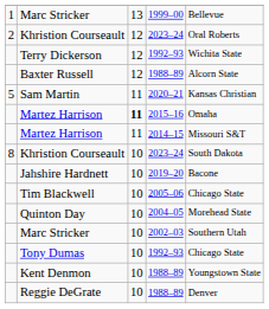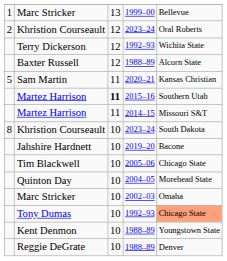Martez Harrison / 2015–16 | column 5: Omaha -> Southern Utah
Marc Stricker / 2002–03 | column 5: Southern Utah -> Omaha
Tony Dumas | column 5: no background -> lightsalmon background
